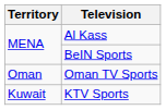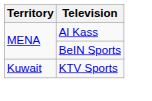- row: Oman | Oman TV Sports
